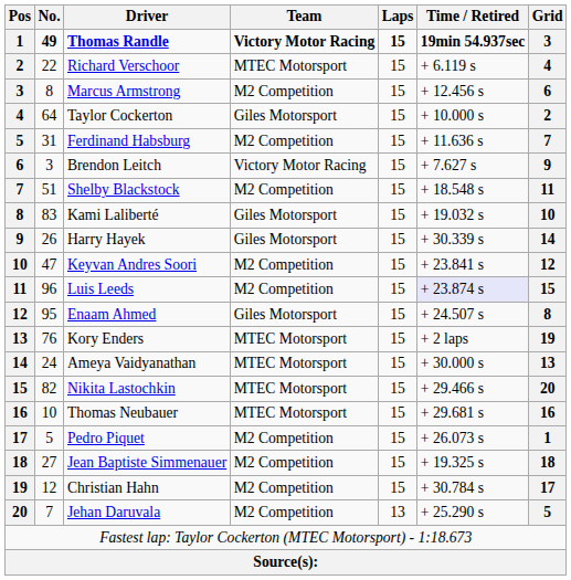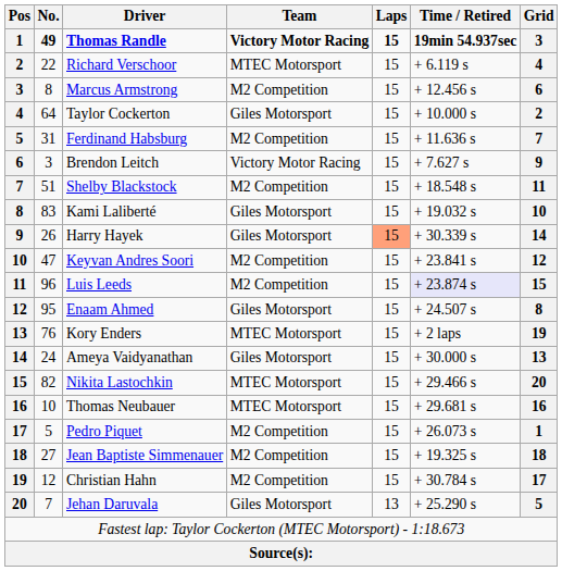Harry Hayek | Laps: no background -> lightsalmon background
Ameya Vaidyanathan | Team: MTEC Motorsport -> Giles Motorsport
Jehan Daruvala | Team: M2 Competition -> Giles Motorsport
